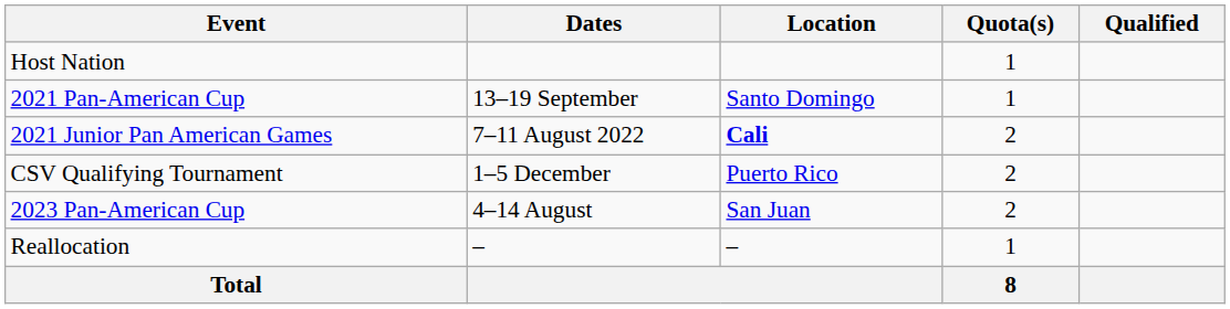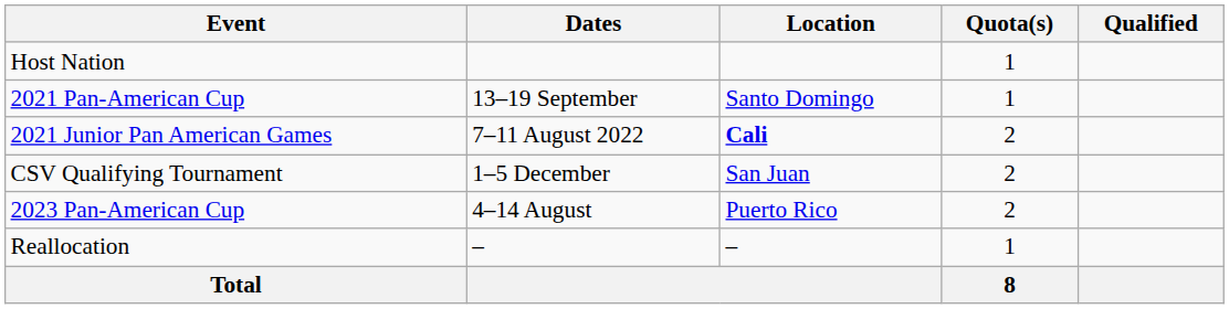CSV Qualifying Tournament | Location: Puerto Rico -> San Juan
2023 Pan-American Cup | Location: San Juan -> Puerto Rico
